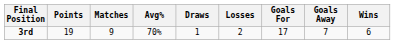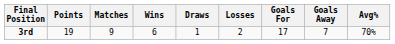columns swapped: Wins <-> Avg%
